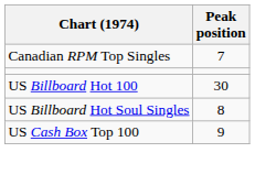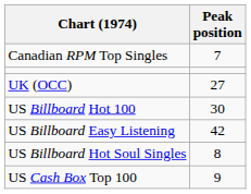+ row: UK (OCC) | 27
+ row: US Billboard Easy Listening | 42
